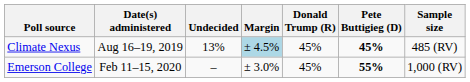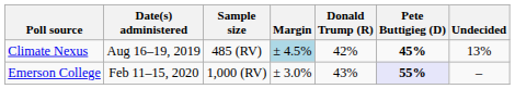columns swapped: Sample size <-> Undecided
Climate Nexus | Donald Trump (R): 45% -> 42%
Emerson College | Donald Trump (R): 45% -> 43%
Emerson College | Pete Buttigieg (D): no background -> lavender background
